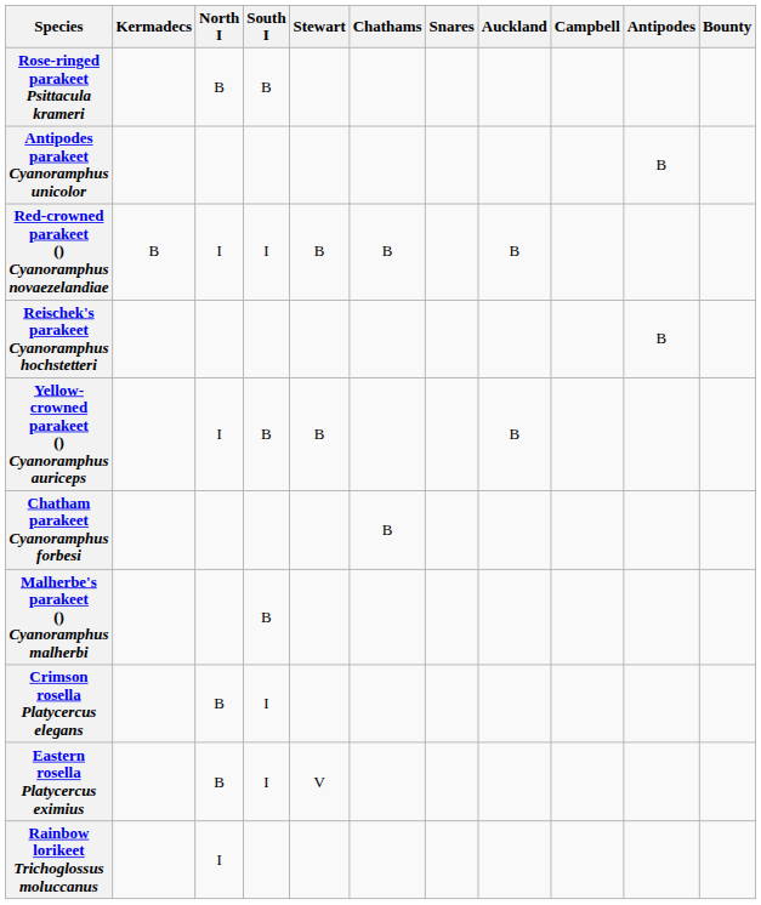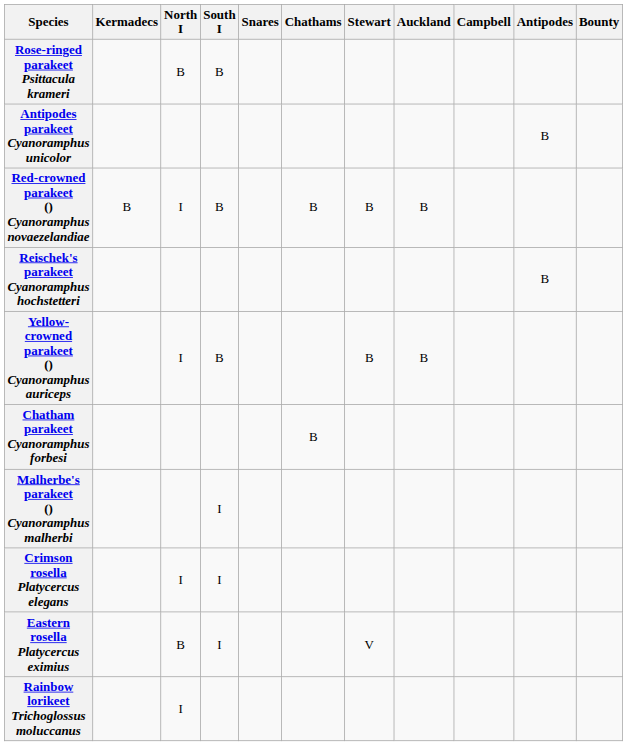columns swapped: Stewart <-> Snares
Red-crowned parakeet () Cyanoramphus novaezelandiae | South I: I -> B
Malherbe's parakeet () Cyanoramphus malherbi | South I: B -> I
Crimson rosella Platycercus elegans | North I: B -> I
